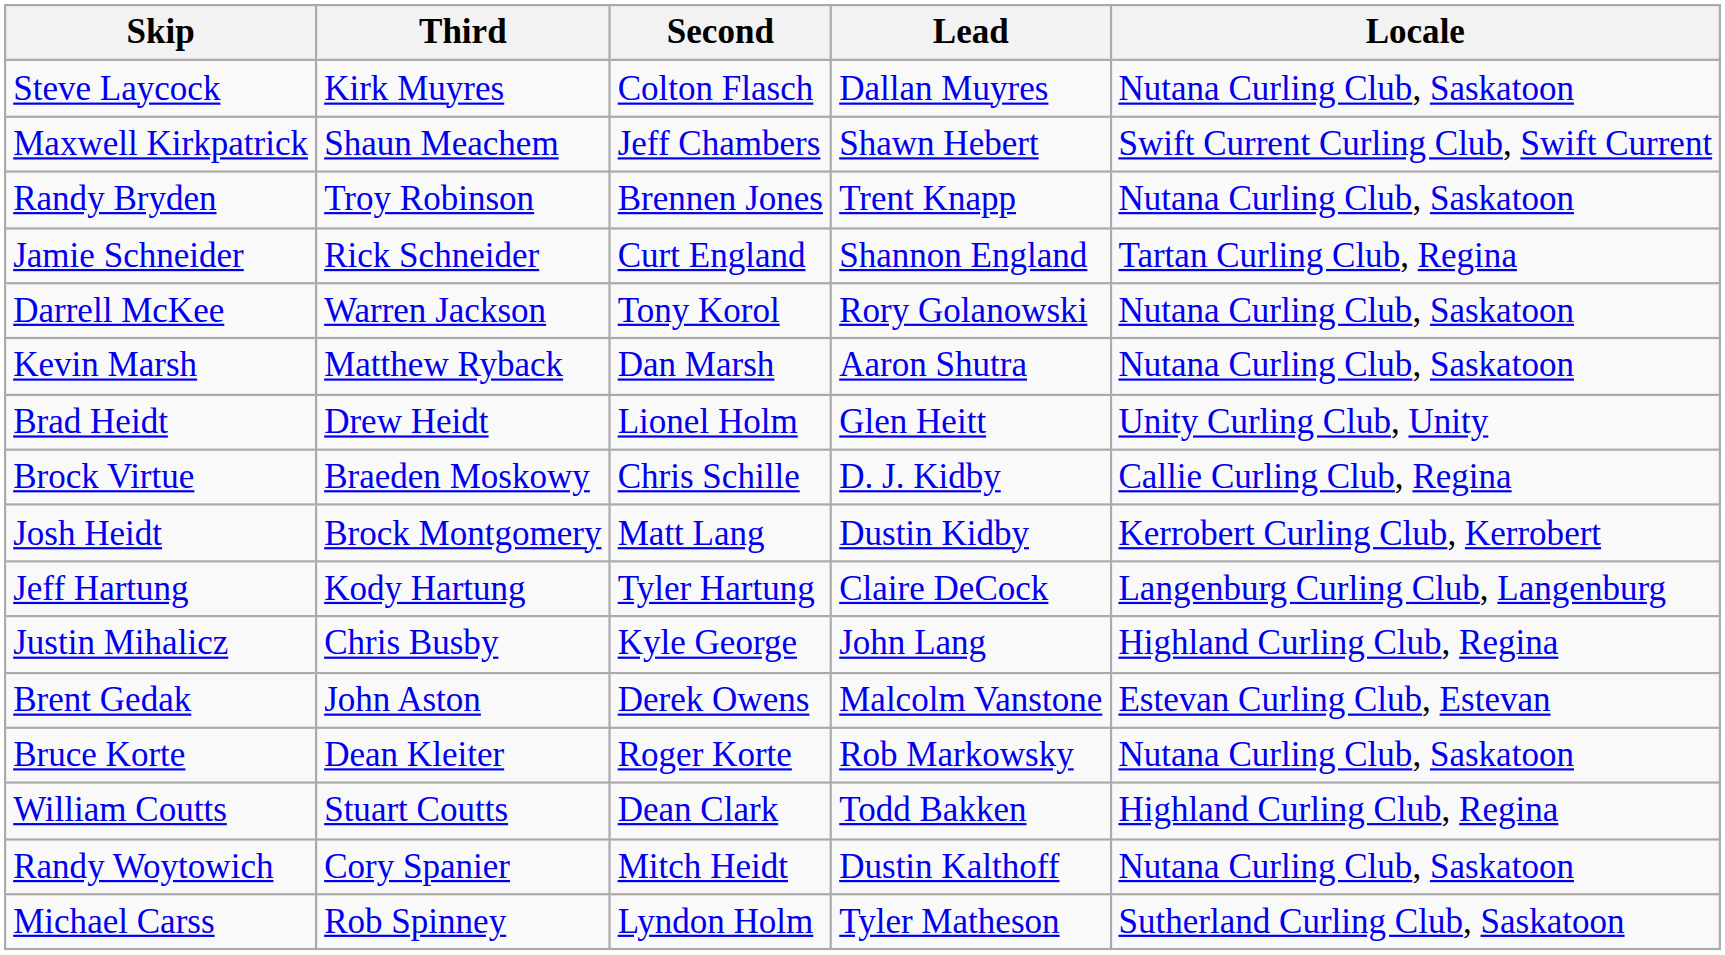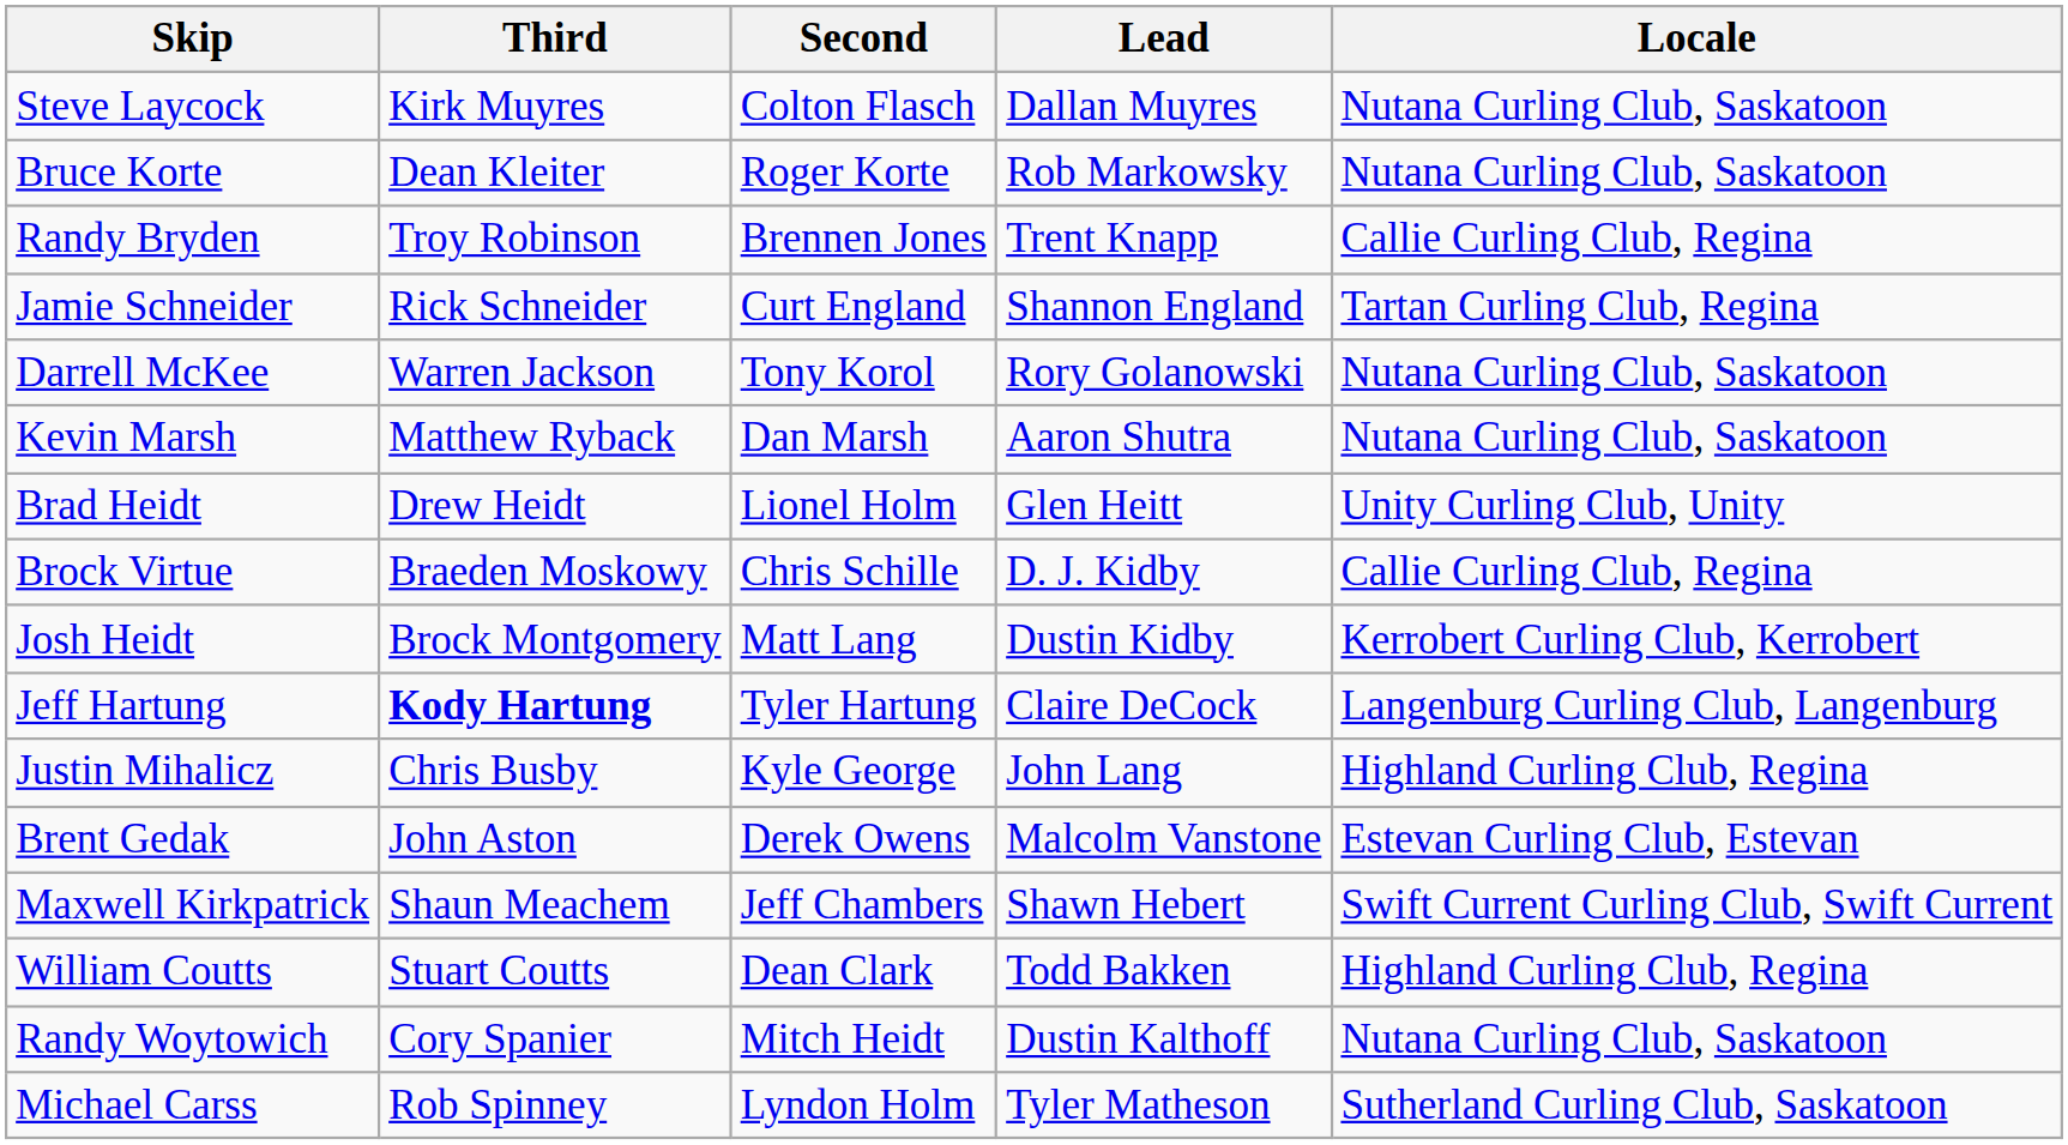rows swapped: Bruce Korte <-> Maxwell Kirkpatrick
Randy Bryden | Locale: Nutana Curling Club, Saskatoon -> Callie Curling Club, Regina
Jeff Hartung | Third: normal -> bold
